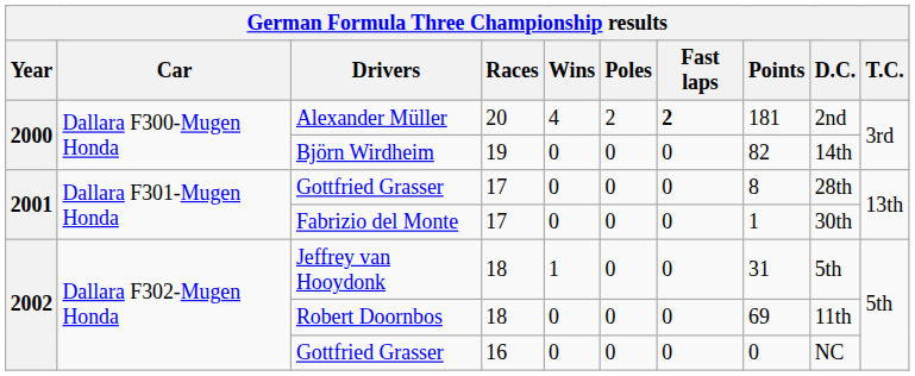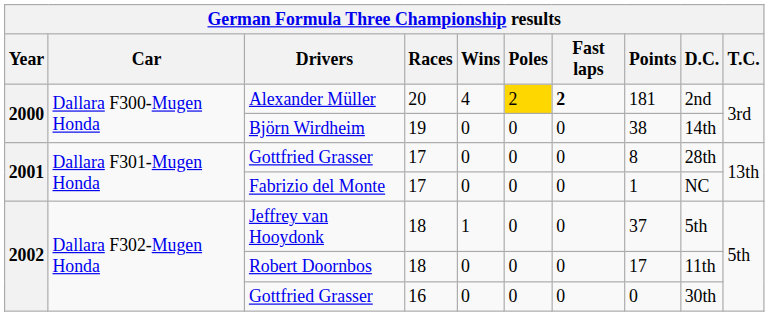Alexander Müller | Poles: no background -> gold background
Björn Wirdheim | Points: 82 -> 38
Fabrizio del Monte | D.C.: 30th -> NC
Jeffrey van Hooydonk | Points: 31 -> 37
Robert Doornbos | Points: 69 -> 17
Gottfried Grasser / 16 | D.C.: NC -> 30th
